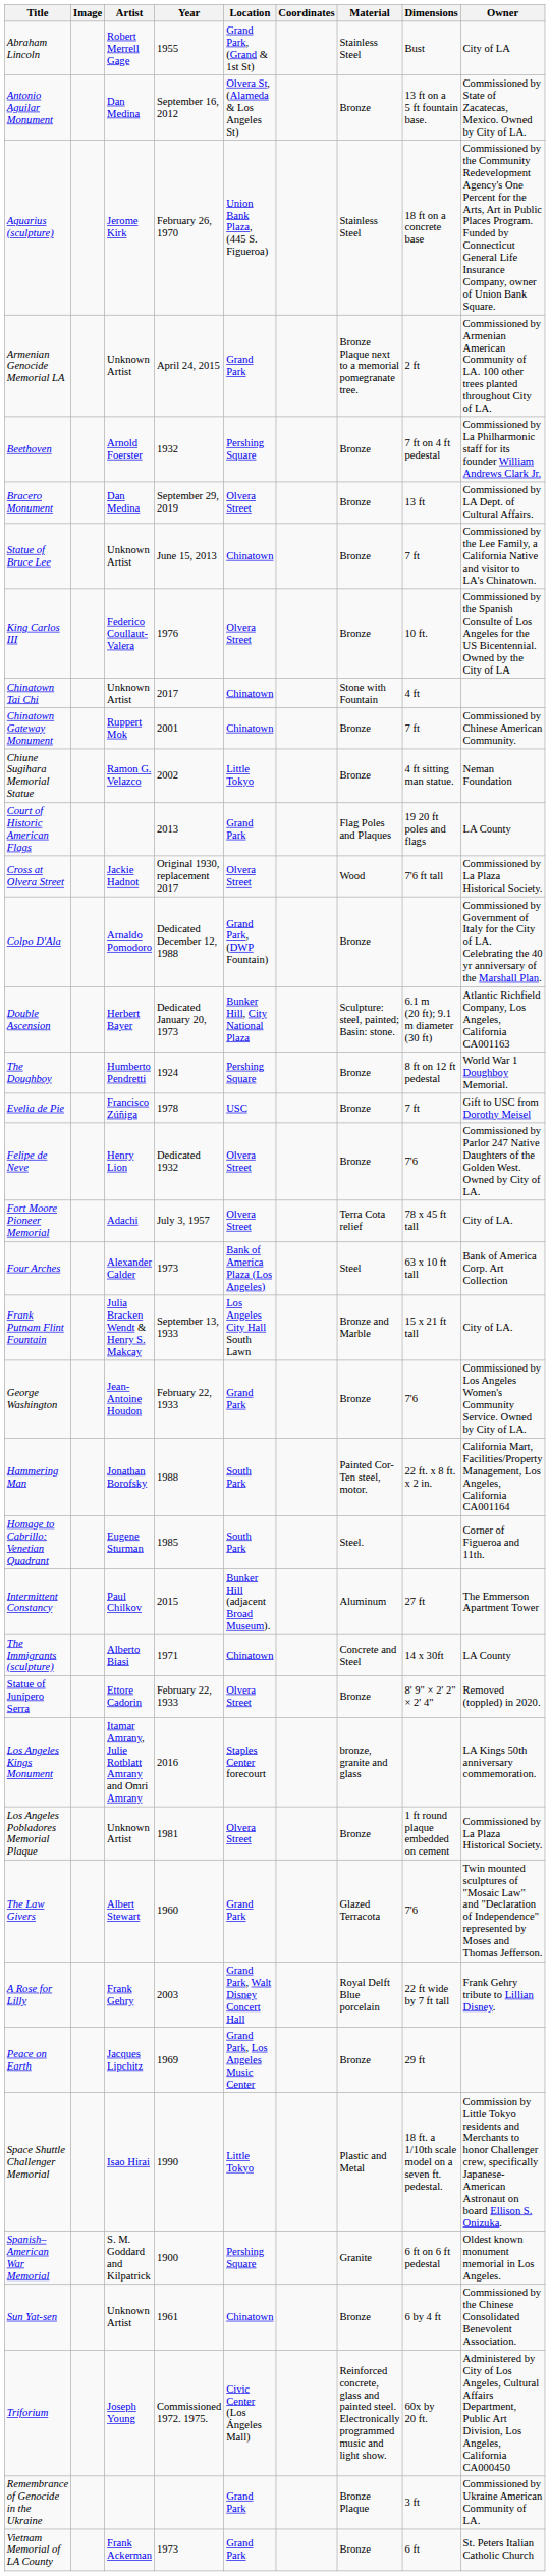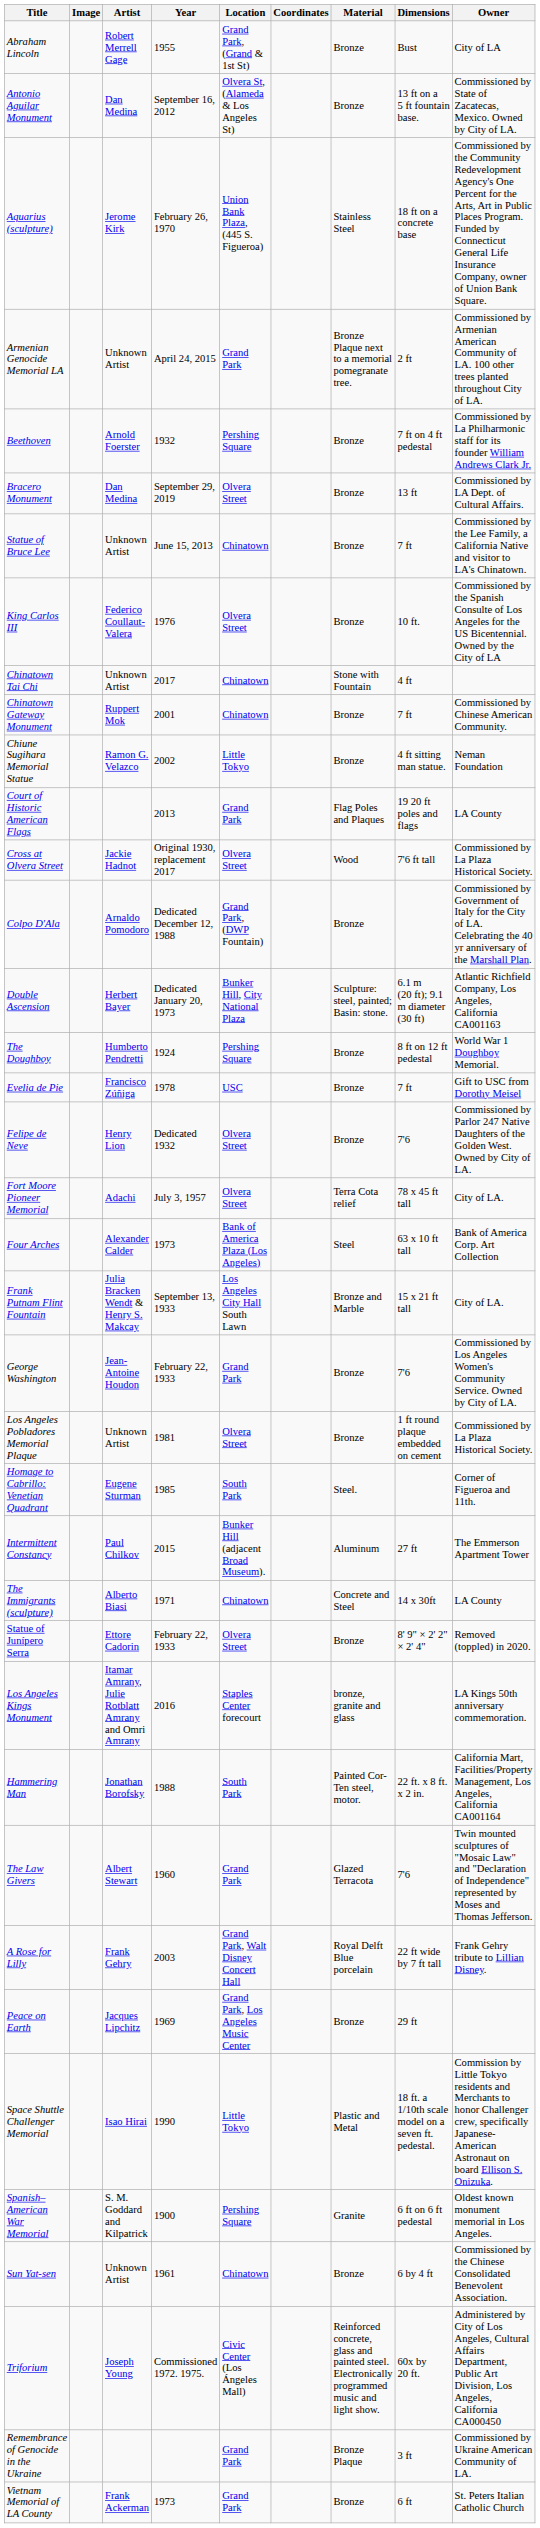Abraham Lincoln | Material: Stainless Steel -> Bronze
rows swapped: Hammering Man <-> Los Angeles Pobladores Memorial Plaque
